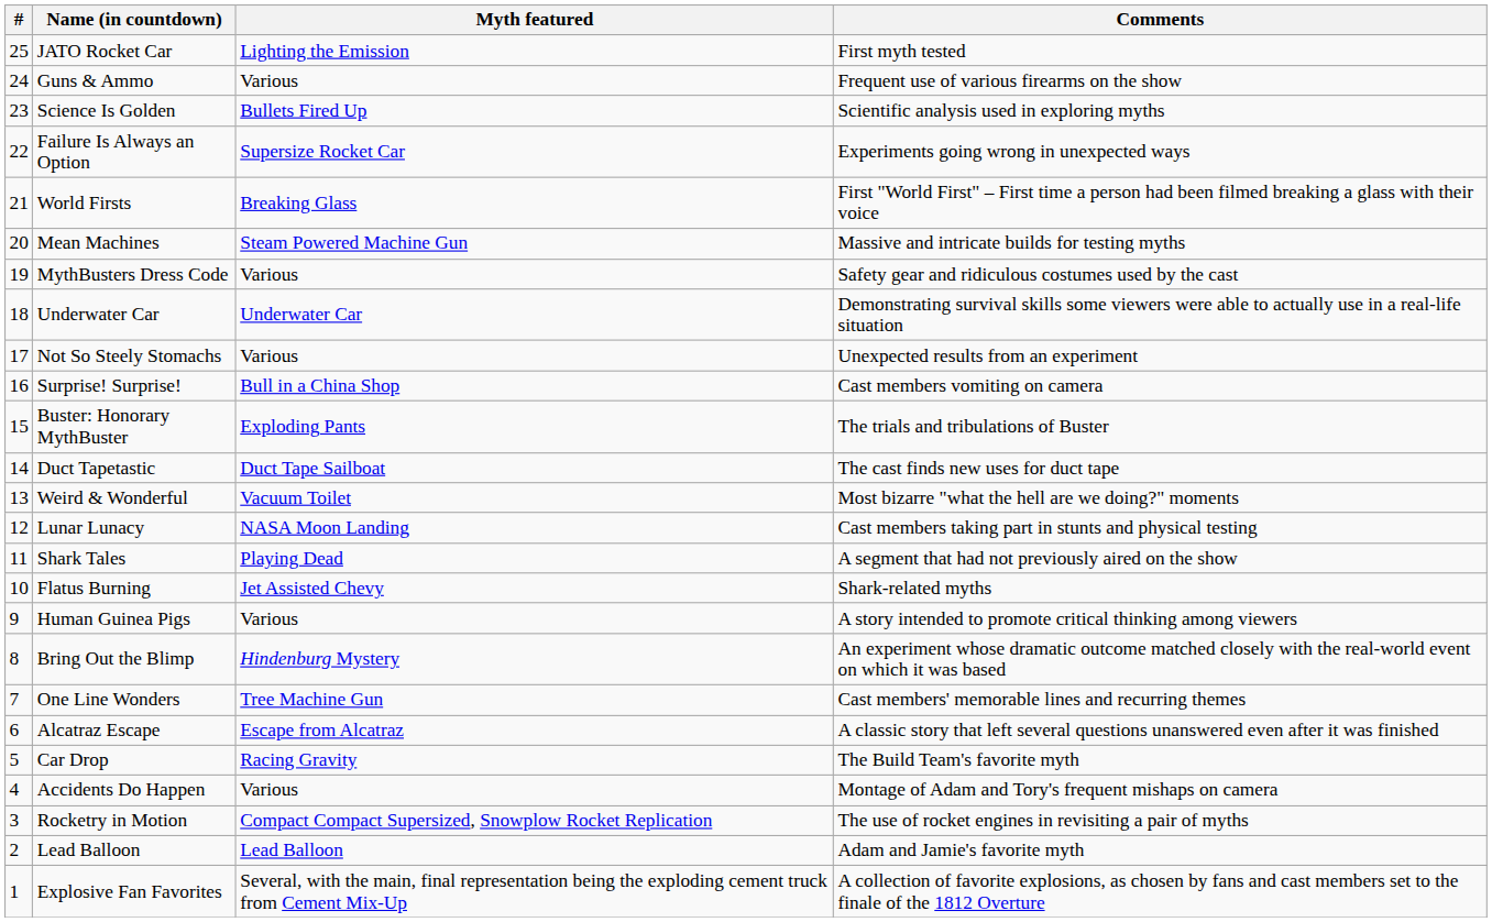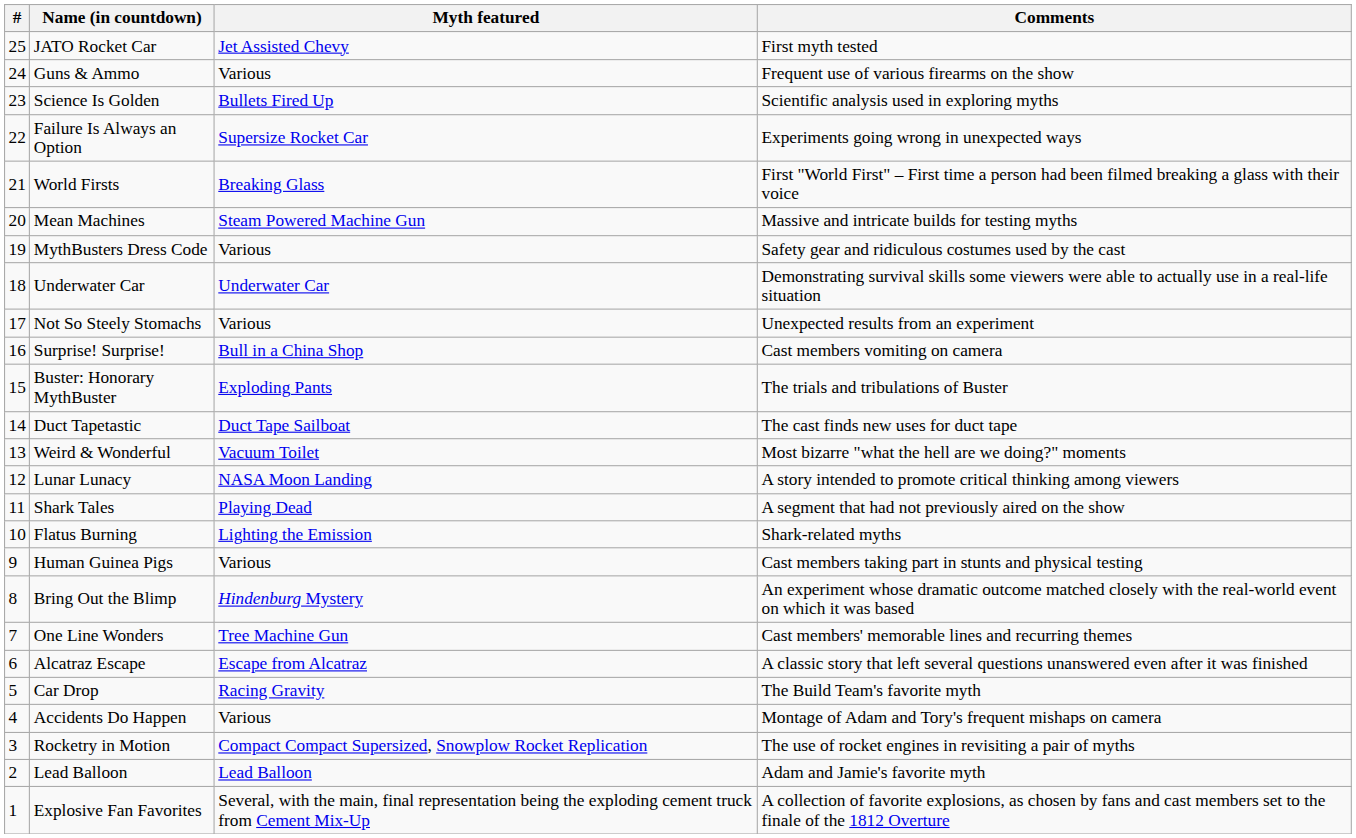JATO Rocket Car | Myth featured: Lighting the Emission -> Jet Assisted Chevy
Lunar Lunacy | Comments: Cast members taking part in stunts and physical testing -> A story intended to promote critical thinking among viewers
Flatus Burning | Myth featured: Jet Assisted Chevy -> Lighting the Emission
Human Guinea Pigs | Comments: A story intended to promote critical thinking among viewers -> Cast members taking part in stunts and physical testing
